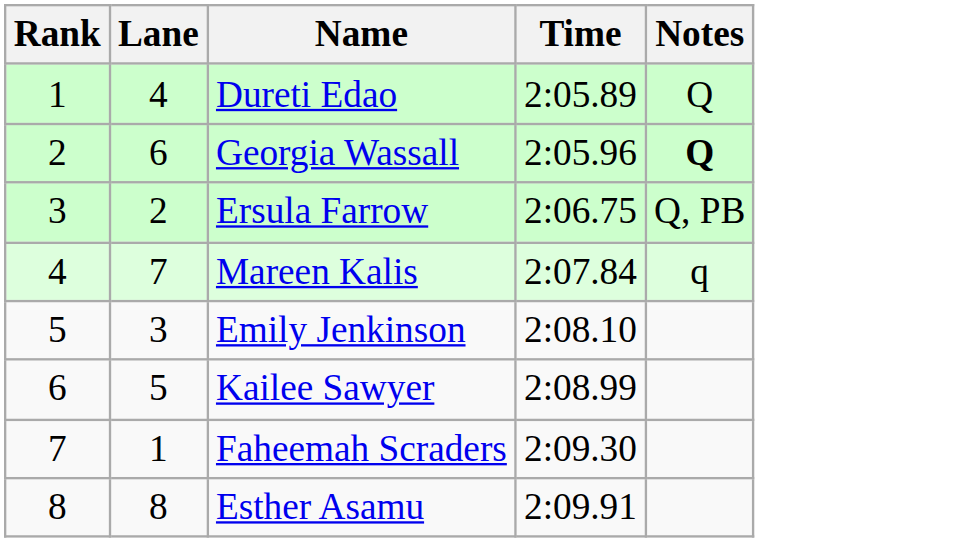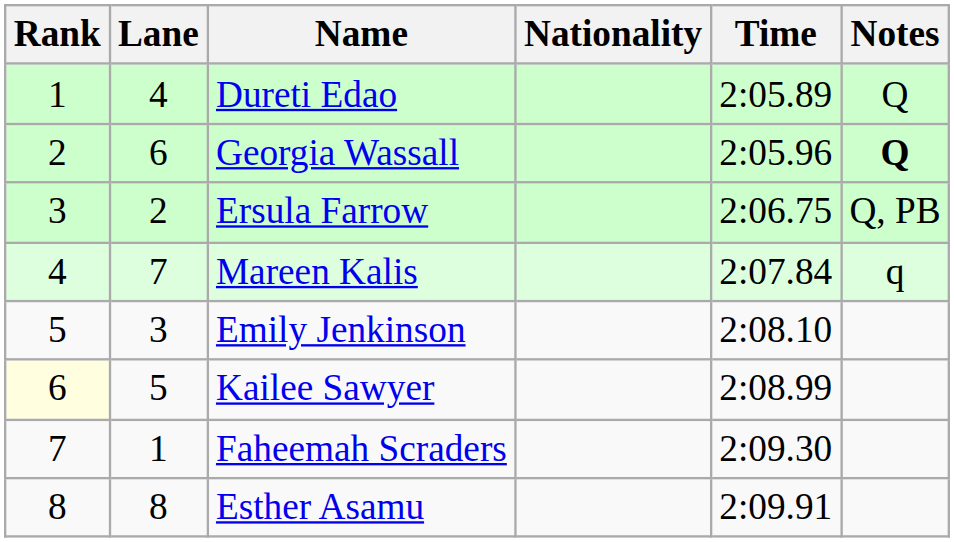+ column: Nationality
Kailee Sawyer | Rank: no background -> lightyellow background
